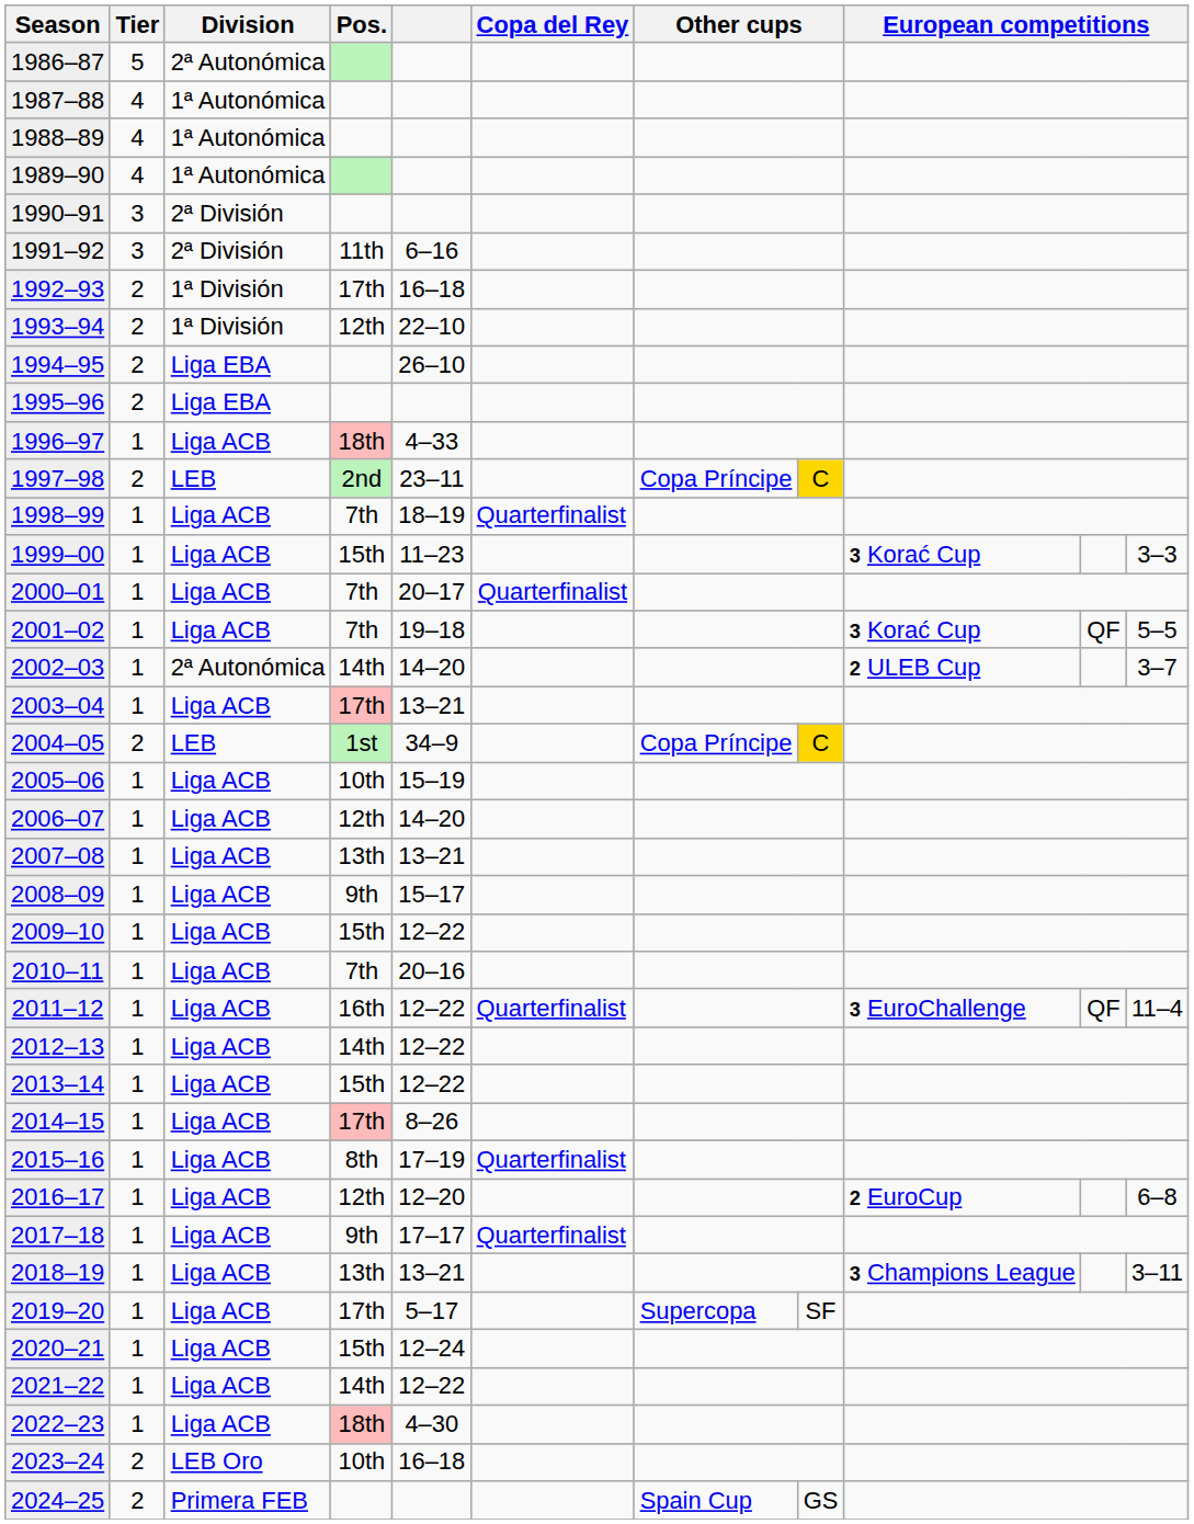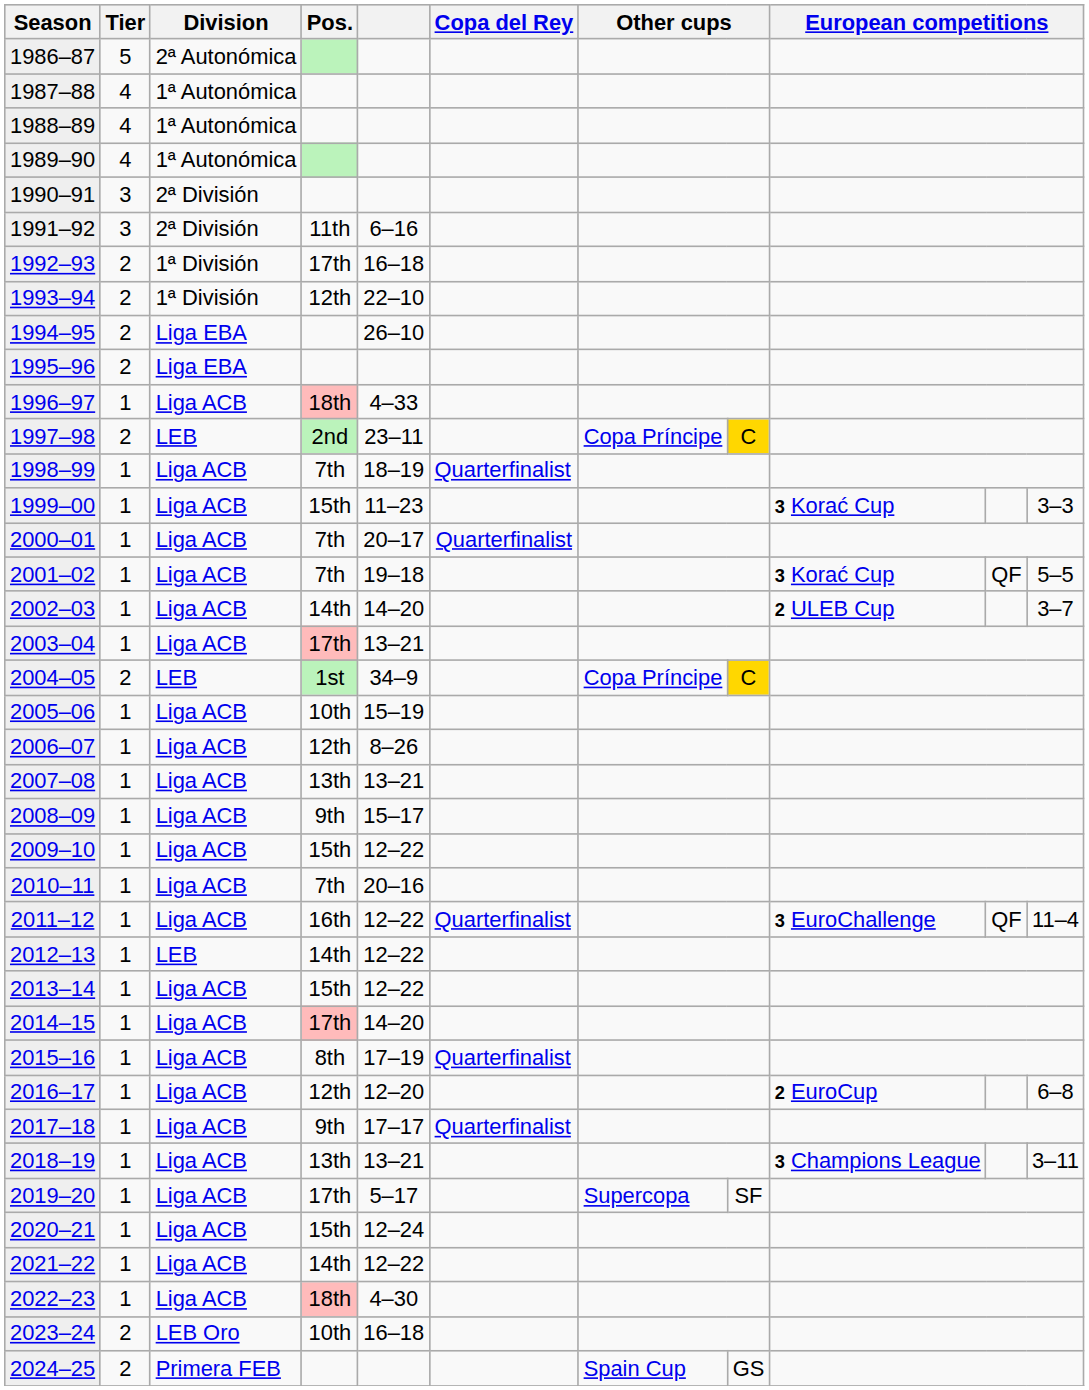2002–03 | Division: 2ª Autonómica -> Liga ACB
2006–07 | column 5: 14–20 -> 8–26
2012–13 | Division: Liga ACB -> LEB
2014–15 | column 5: 8–26 -> 14–20
